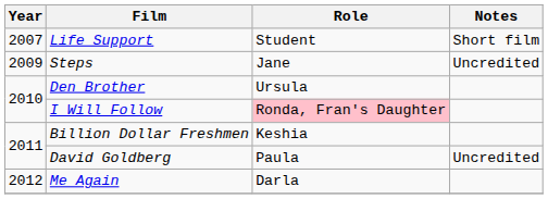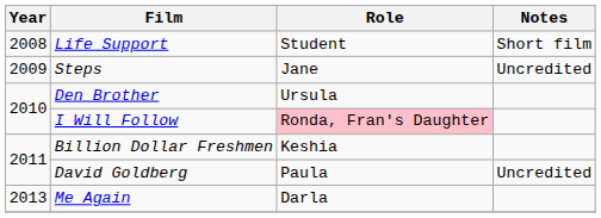Life Support | Year: 2007 -> 2008
Me Again | Year: 2012 -> 2013
